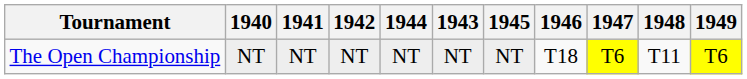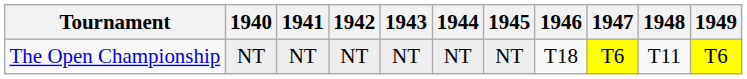columns swapped: 1943 <-> 1944
